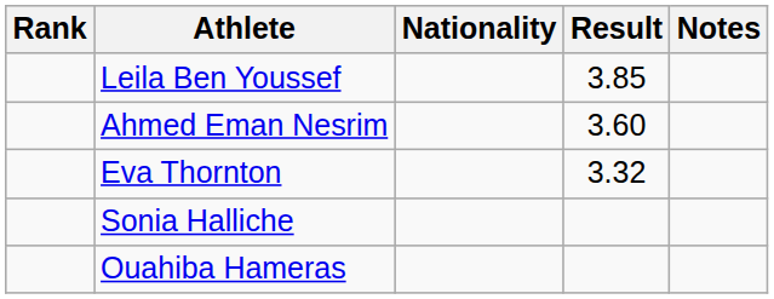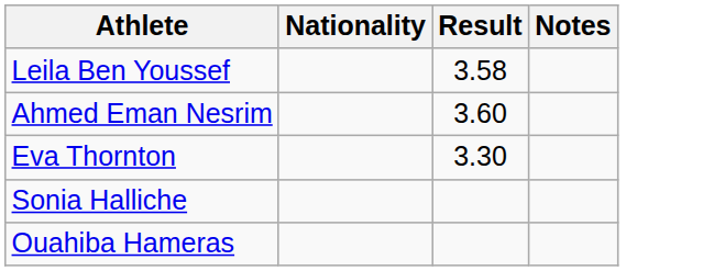- column: Rank
Leila Ben Youssef | Result: 3.85 -> 3.58
Eva Thornton | Result: 3.32 -> 3.30
